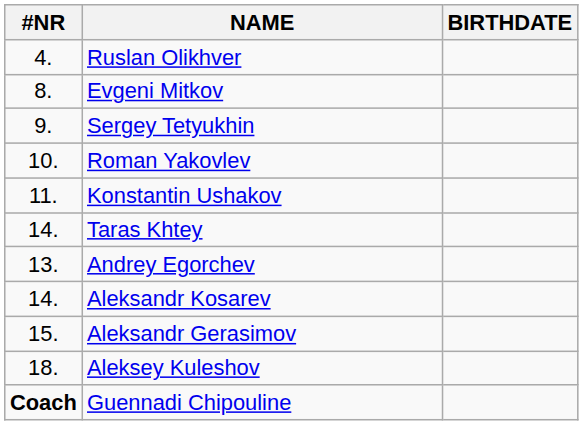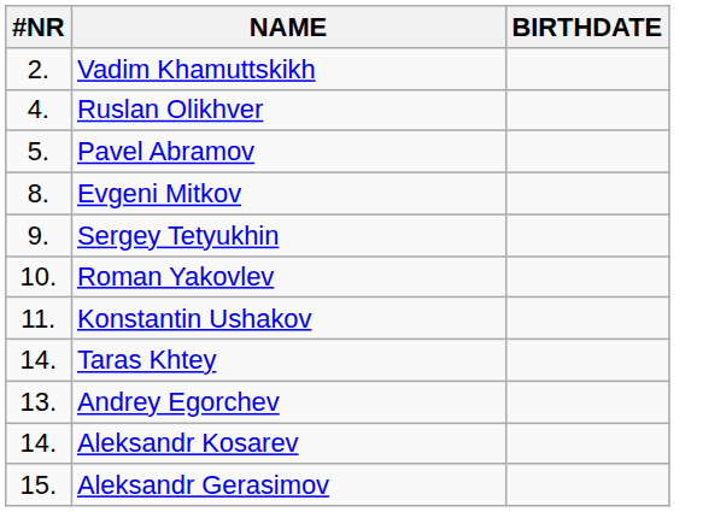+ row: 2. | Vadim Khamuttskikh
+ row: 5. | Pavel Abramov
- row: 18. | Aleksey Kuleshov
- row: Coach | Guennadi Chipouline
